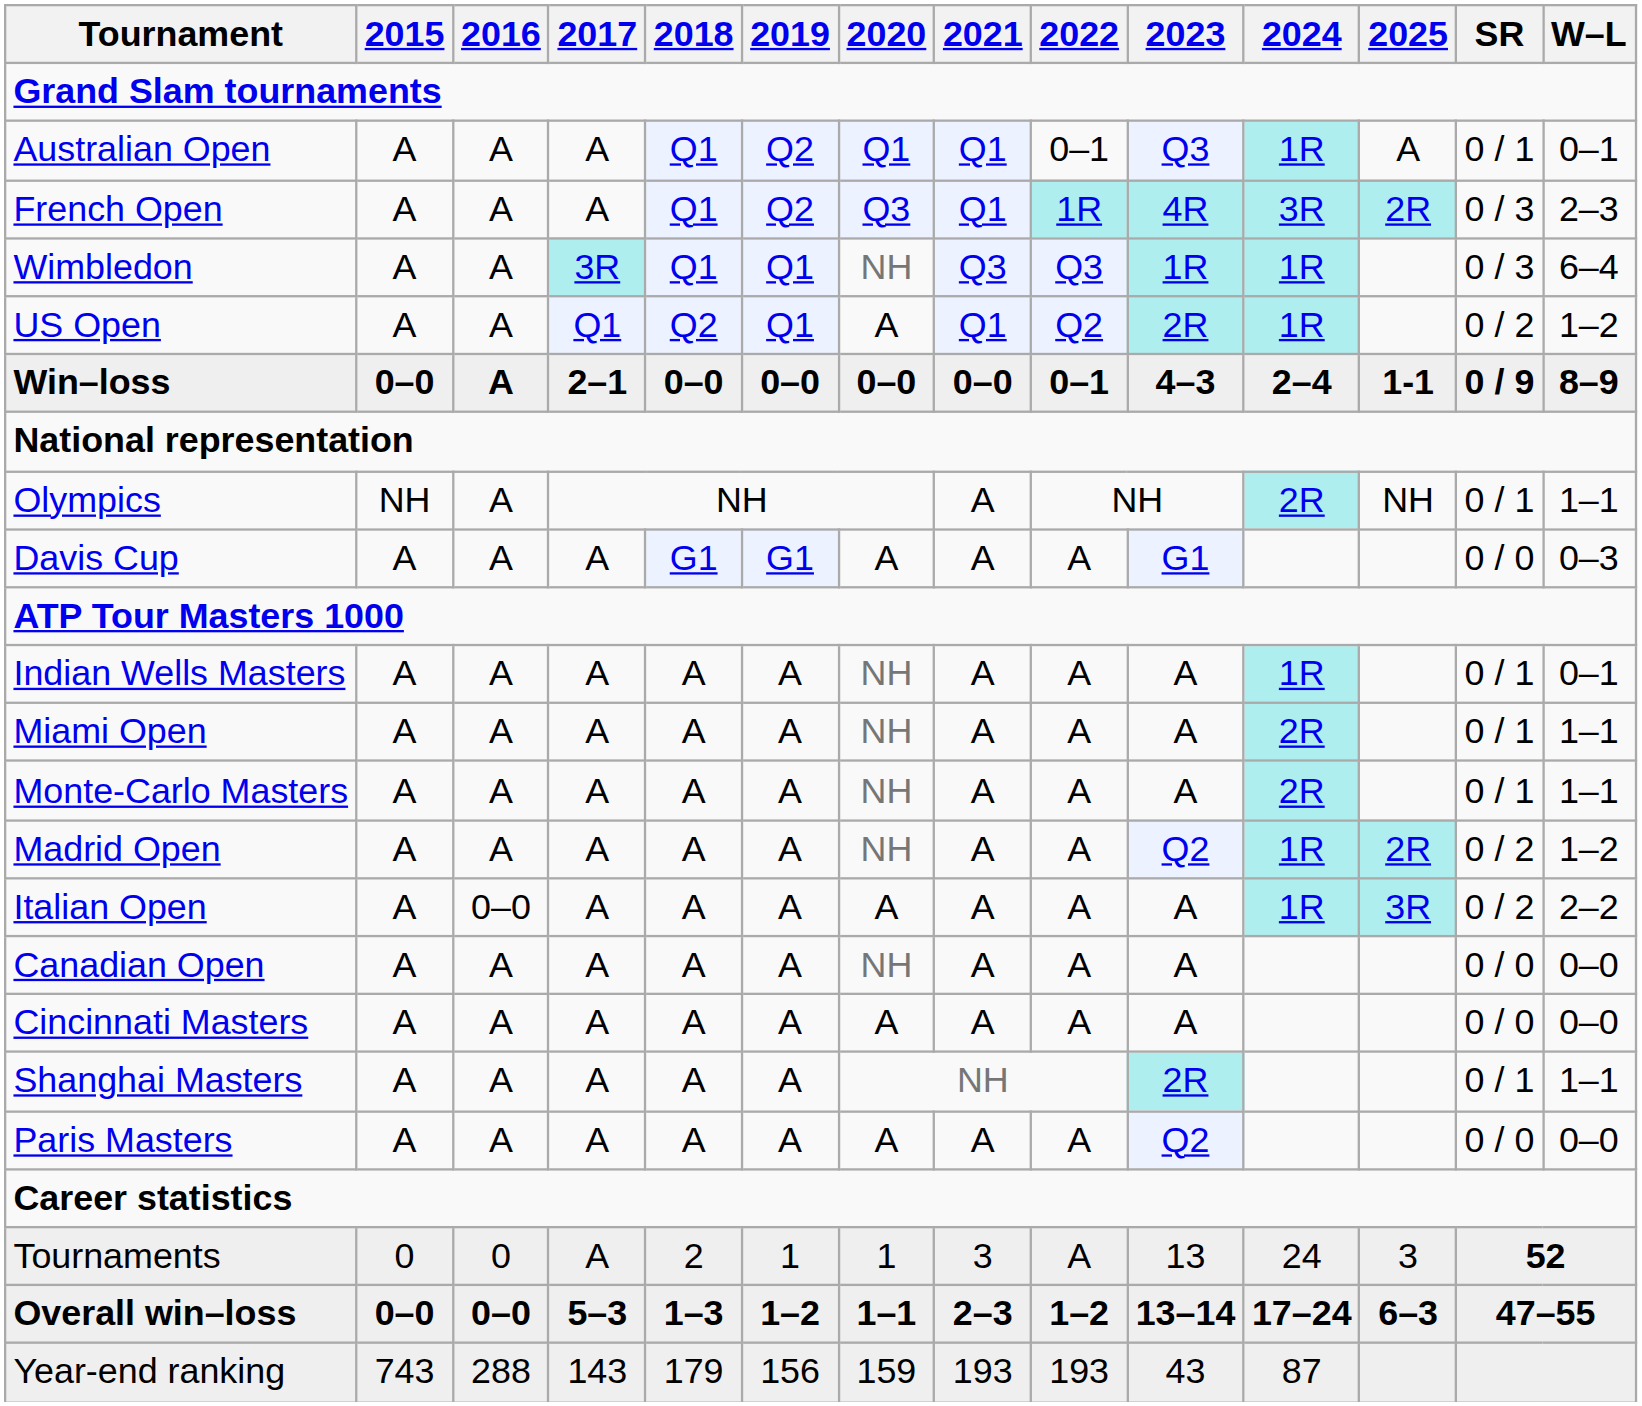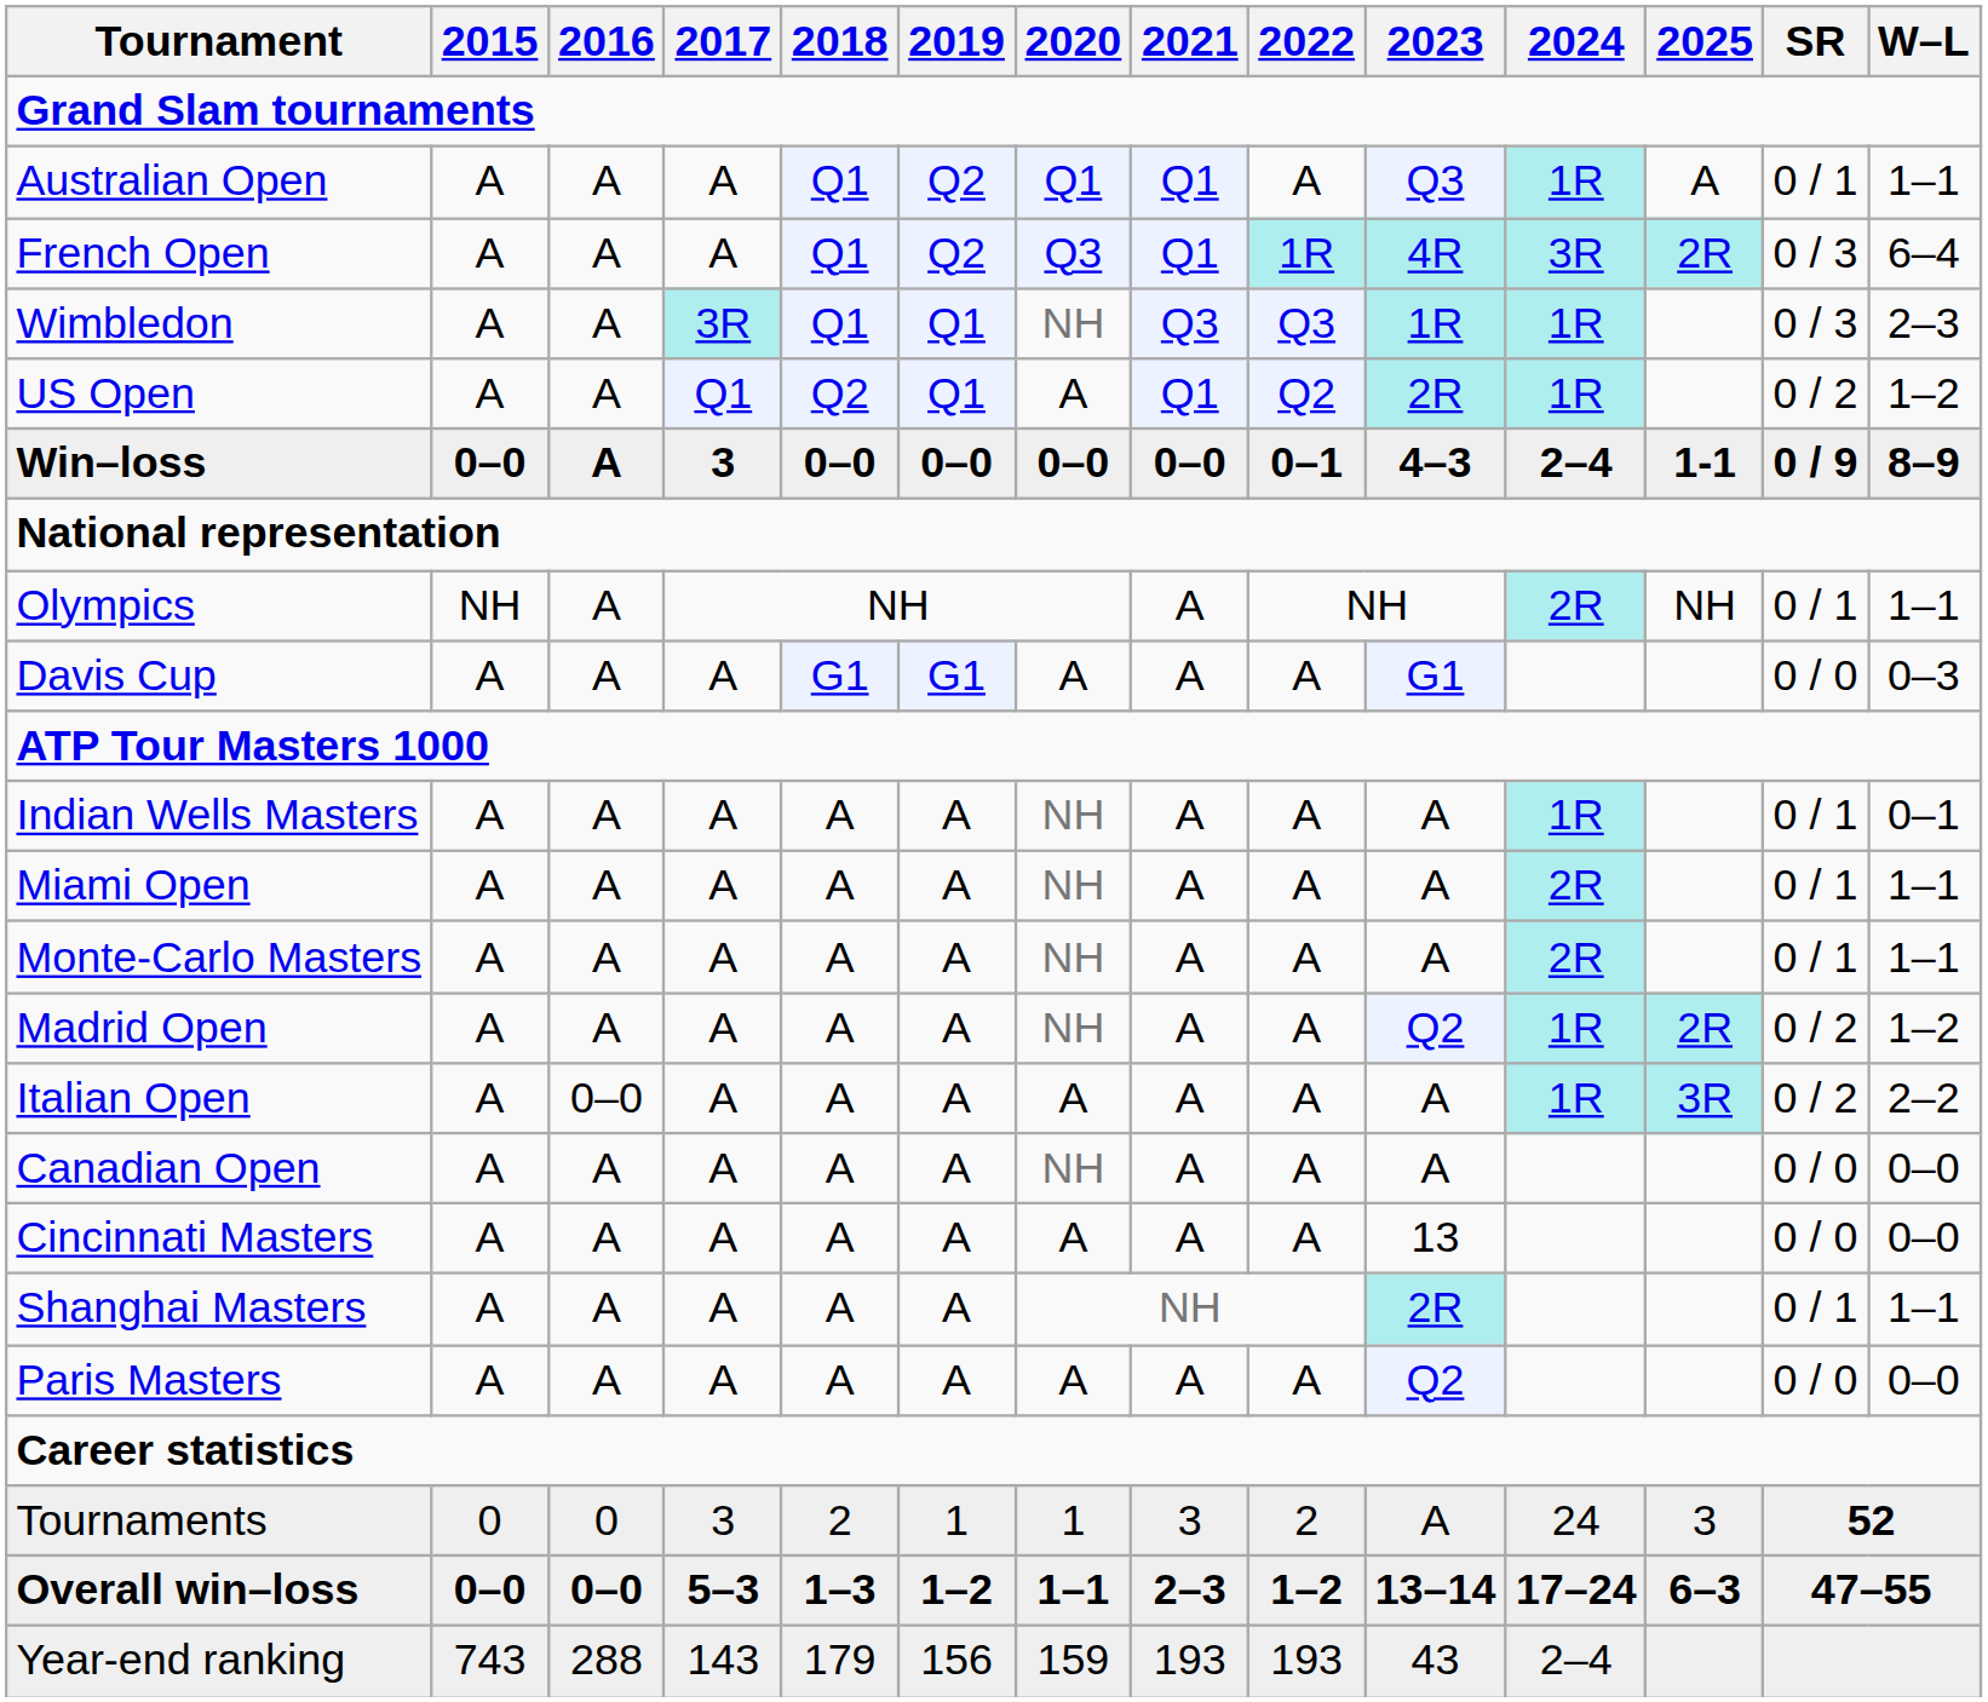Australian Open | 2022: 0–1 -> A
Australian Open | W–L: 0–1 -> 1–1
French Open | W–L: 2–3 -> 6–4
Wimbledon | W–L: 6–4 -> 2–3
Win–loss | 2017: 2–1 -> 3
Cincinnati Masters | 2023: A -> 13
Tournaments | 2017: A -> 3
Tournaments | 2022: A -> 2
Tournaments | 2023: 13 -> A
Year-end ranking | 2024: 87 -> 2–4
